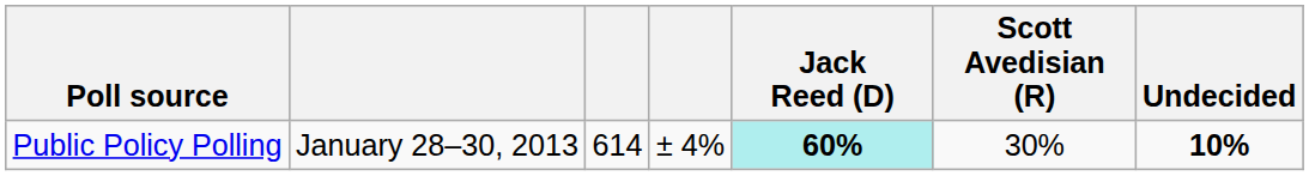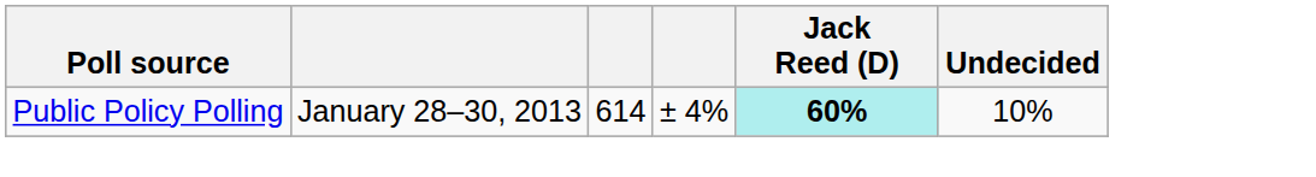- column: Scott Avedisian (R) | 30%
Public Policy Polling | Undecided: bold -> normal
